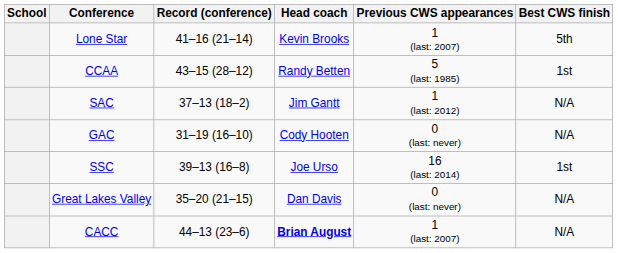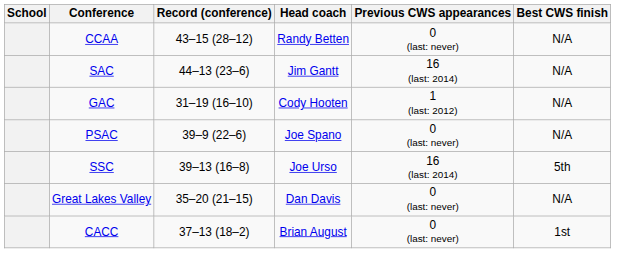- row: Lone Star | 41–16 (21–14) | Kevin Brooks | 1 (last: 2007) | 5th
CCAA | Previous CWS appearances: 5 (last: 1985) -> 0 (last: never)
CCAA | Best CWS finish: 1st -> N/A
SAC | Record (conference): 37–13 (18–2) -> 44–13 (23–6)
SAC | Previous CWS appearances: 1 (last: 2012) -> 16 (last: 2014)
GAC | Previous CWS appearances: 0 (last: never) -> 1 (last: 2012)
+ row: PSAC | 39–9 (22–6) | Joe Spano | 0 (last: never) | N/A
SSC | Best CWS finish: 1st -> 5th
CACC | Record (conference): 44–13 (23–6) -> 37–13 (18–2)
CACC | Head coach: bold -> normal
CACC | Previous CWS appearances: 1 (last: 2007) -> 0 (last: never)
CACC | Best CWS finish: N/A -> 1st
